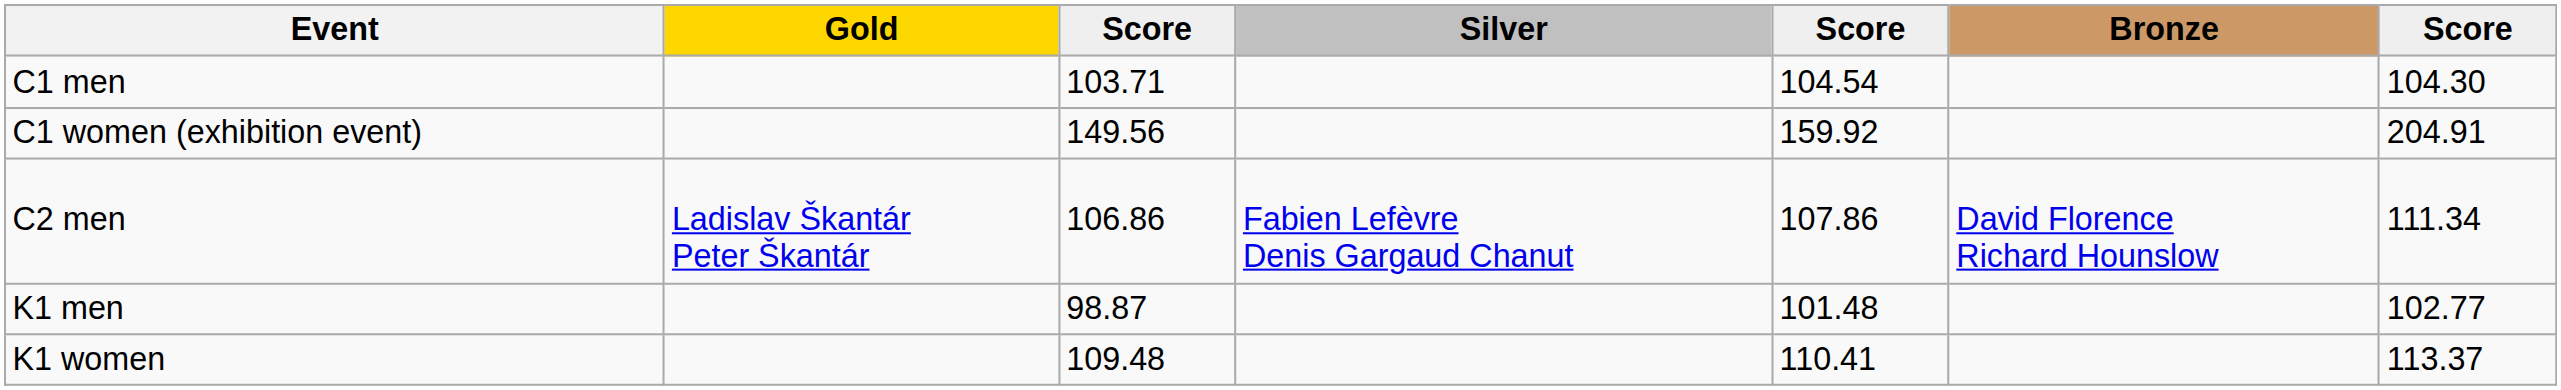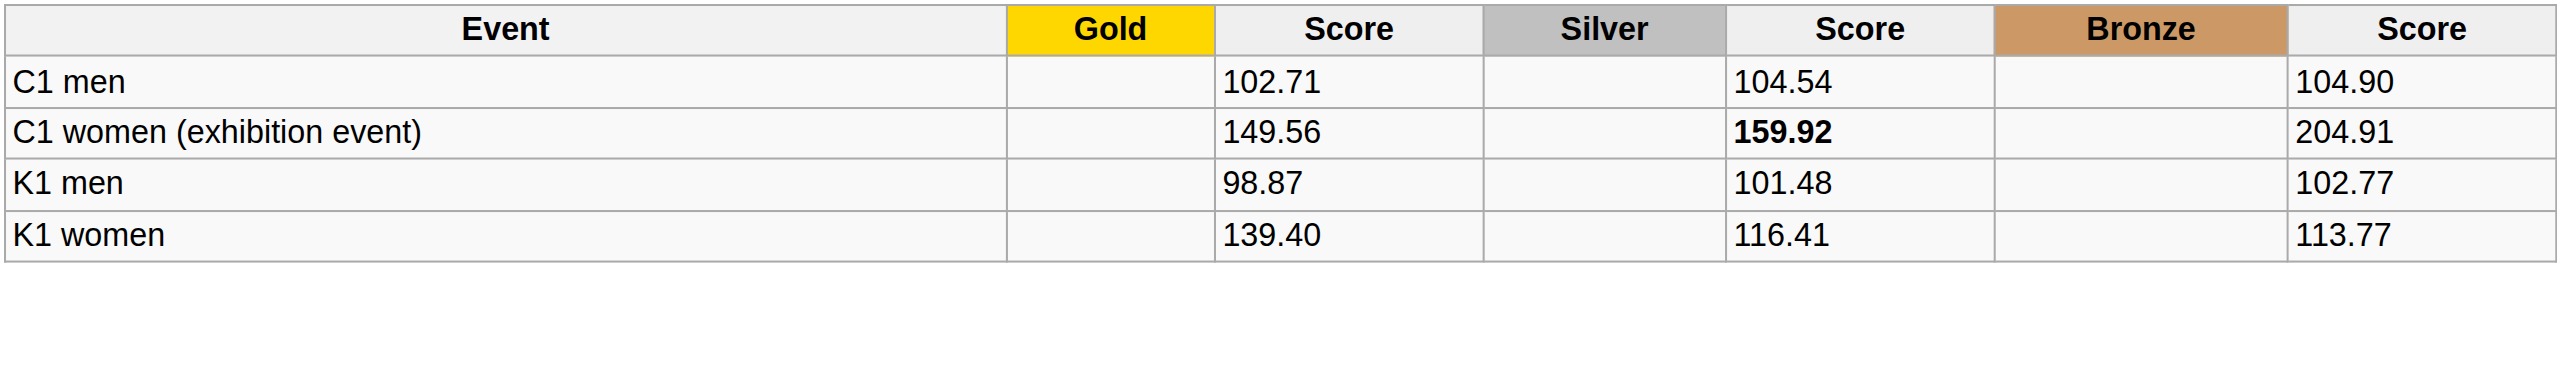C1 men | column 3: 103.71 -> 102.71
C1 men | column 7: 104.30 -> 104.90
C1 women (exhibition event) | column 5: normal -> bold
- row: C2 men | Ladislav Škantár Peter Škantár | 106.86 | Fabien Lefèvre Denis Gargaud Chanut | 107.86 | David Florence Richard Hounslow | 111.34
K1 women | column 3: 109.48 -> 139.40
K1 women | column 5: 110.41 -> 116.41
K1 women | column 7: 113.37 -> 113.77
